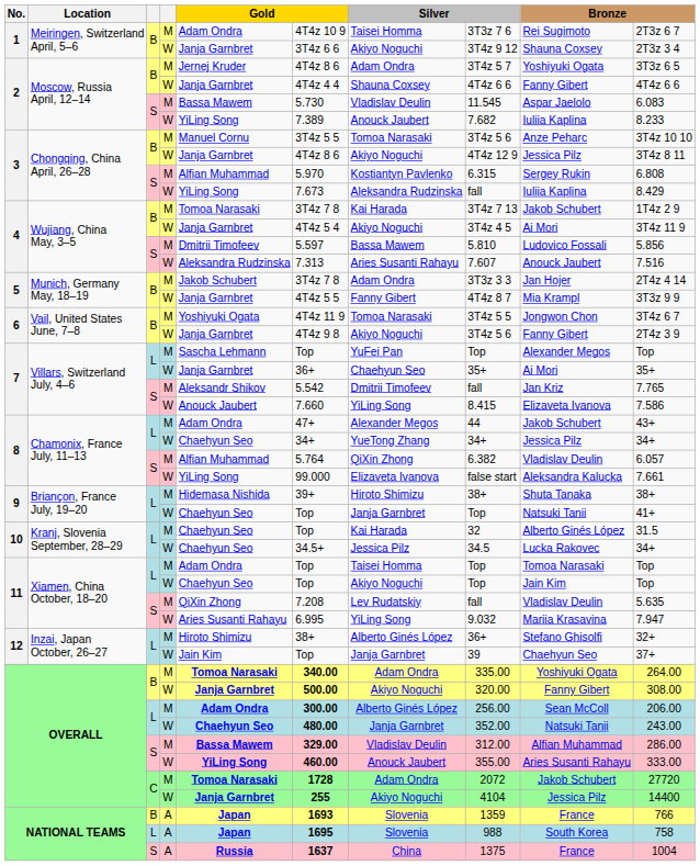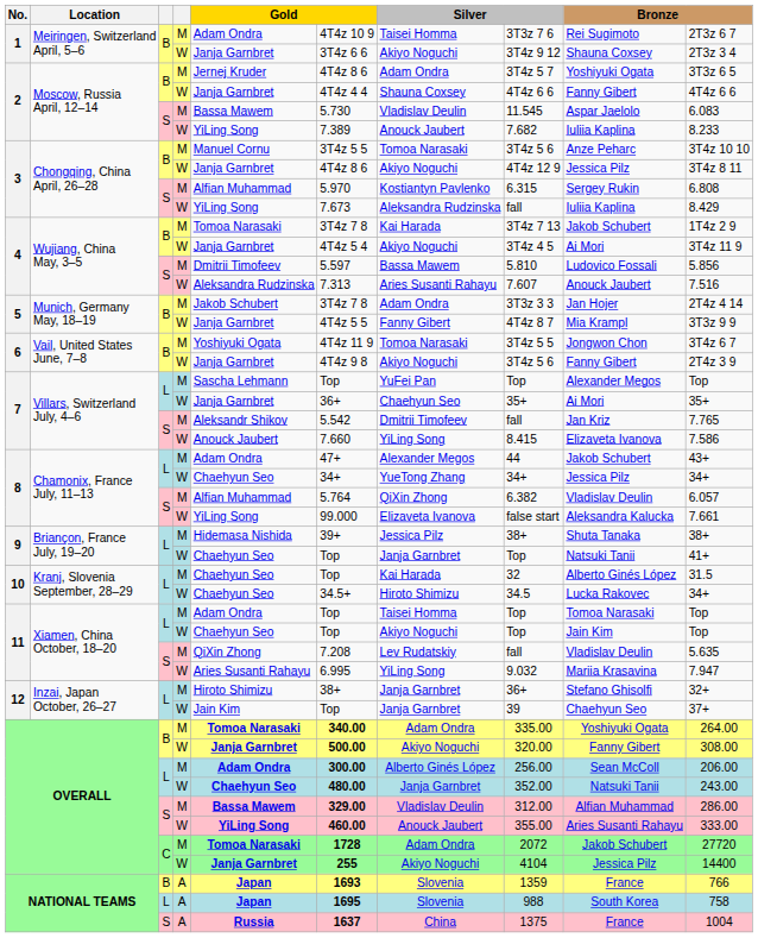9 / M | column 7: Hiroto Shimizu -> Jessica Pilz
10 / W | column 7: Jessica Pilz -> Hiroto Shimizu
12 / M | column 7: Alberto Ginés López -> Janja Garnbret
